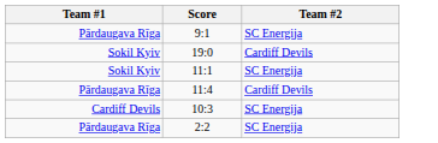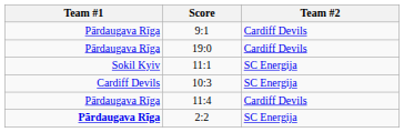9:1 | Team #2: SC Energija -> Cardiff Devils
19:0 | Team #1: Sokil Kyiv -> Pārdaugava Rīga
rows swapped: 11:4 <-> 10:3
2:2 | Team #1: normal -> bold
